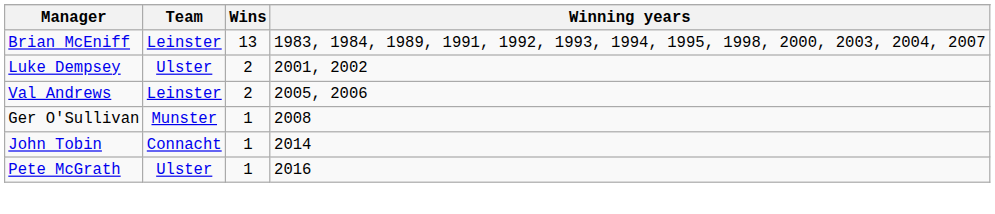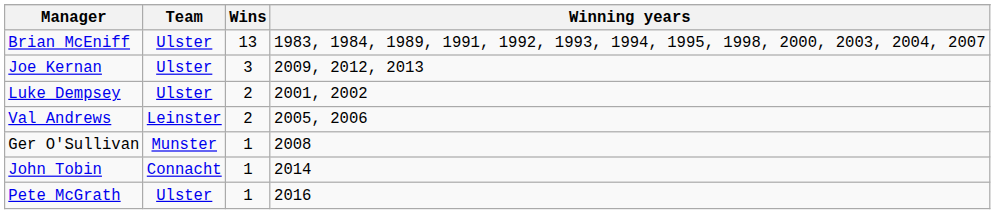Brian McEniff | Team: Leinster -> Ulster
+ row: Joe Kernan | Ulster | 3 | 2009, 2012, 2013
